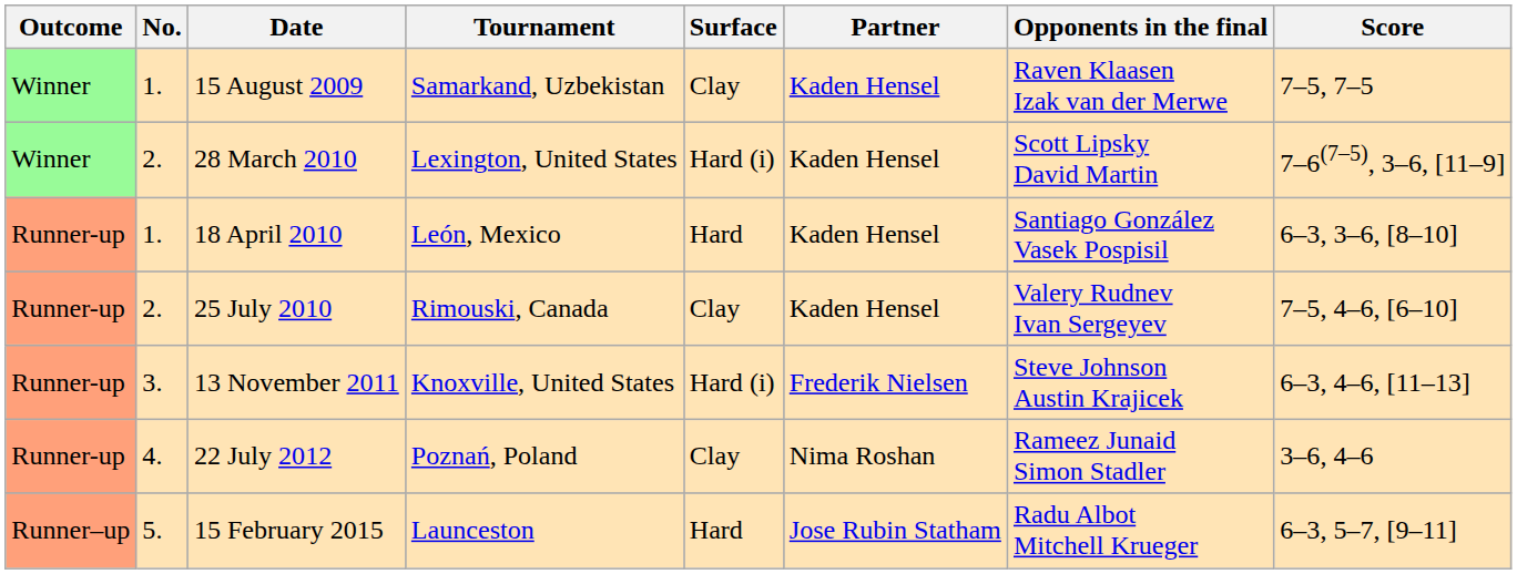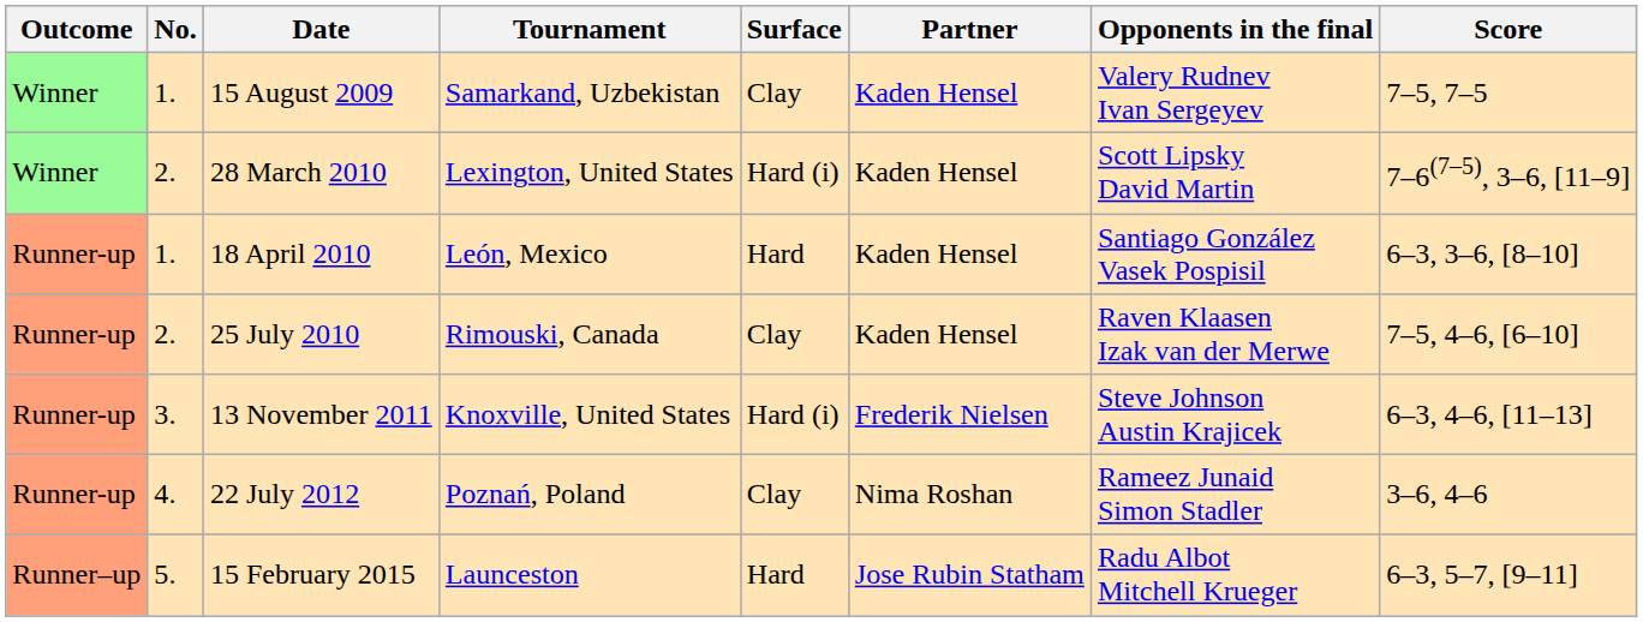15 August 2009 | Opponents in the final: Raven Klaasen Izak van der Merwe -> Valery Rudnev Ivan Sergeyev
25 July 2010 | Opponents in the final: Valery Rudnev Ivan Sergeyev -> Raven Klaasen Izak van der Merwe
